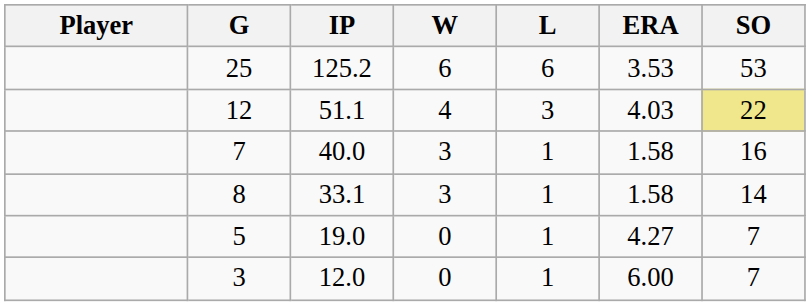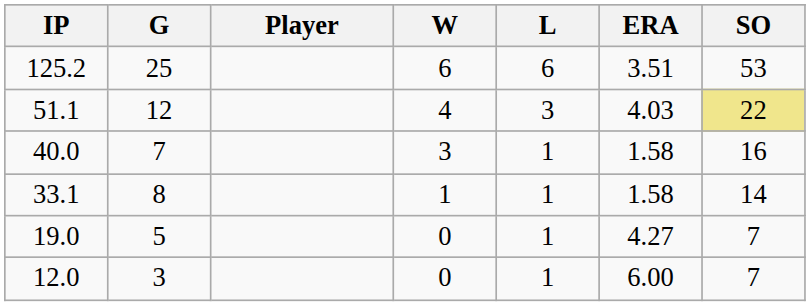columns swapped: Player <-> IP
25 | ERA: 3.53 -> 3.51
8 | W: 3 -> 1
